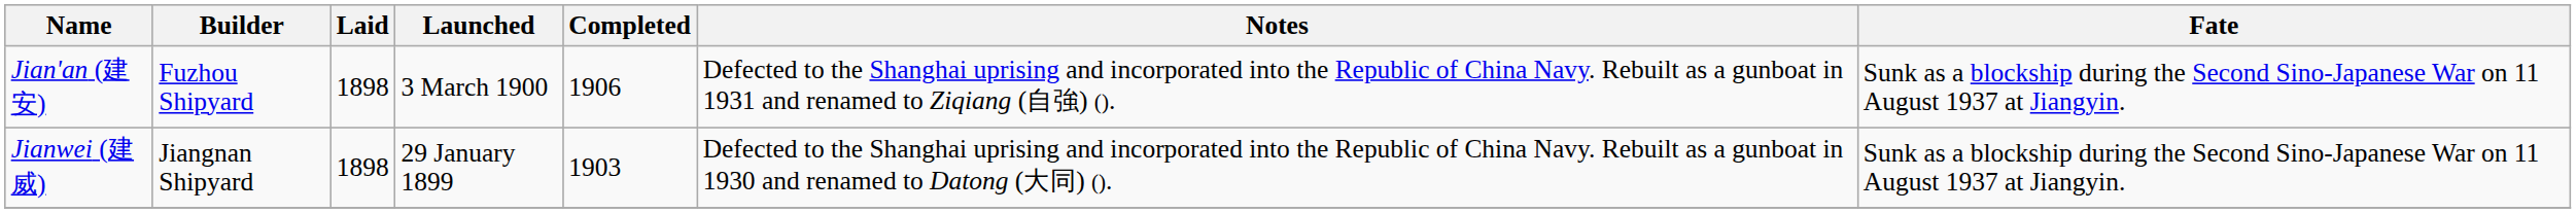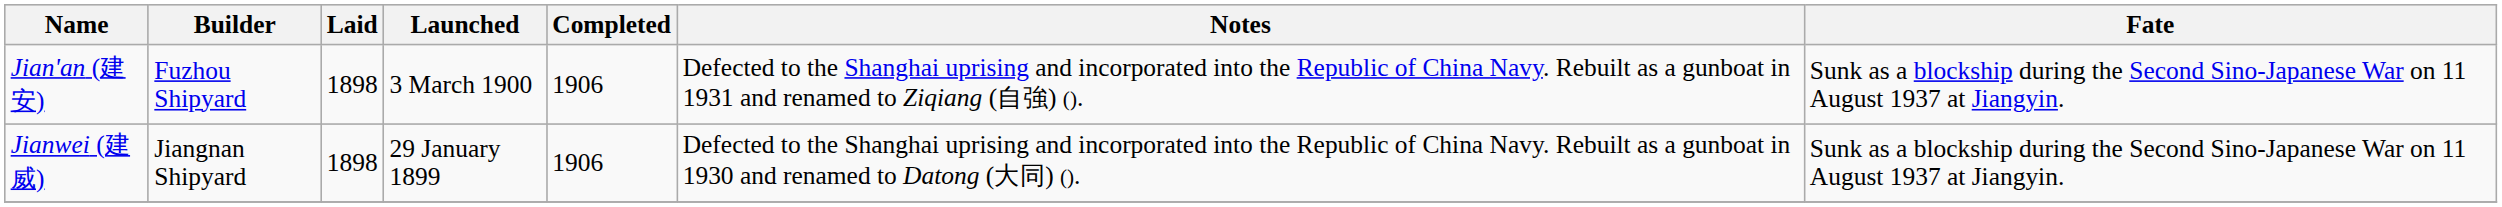Jianwei (建威) | Completed: 1903 -> 1906
